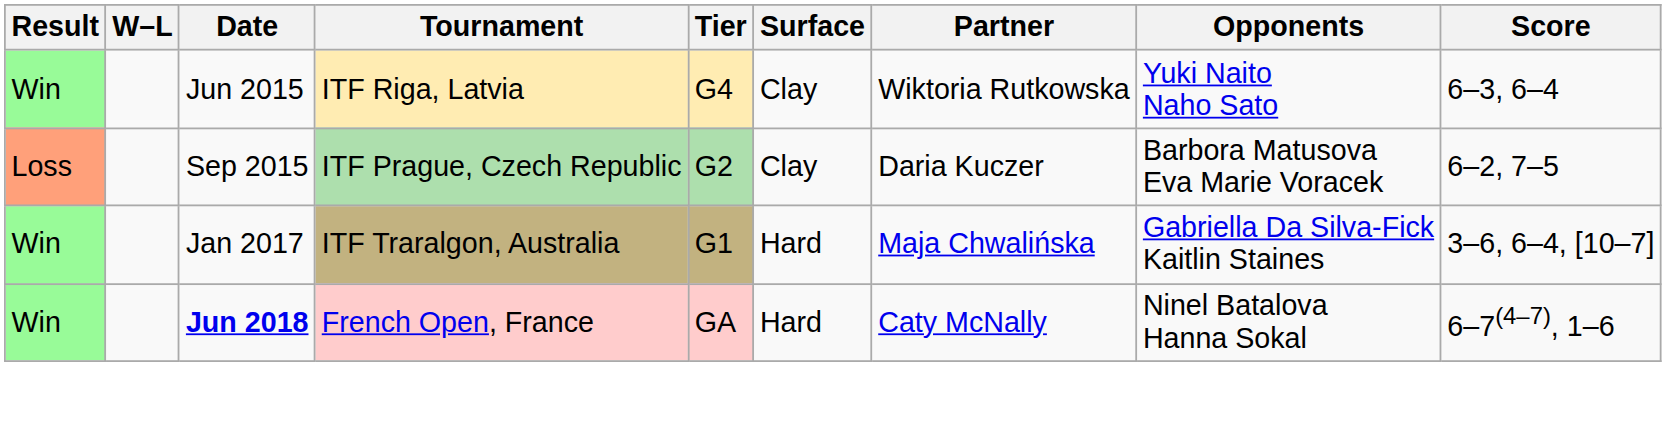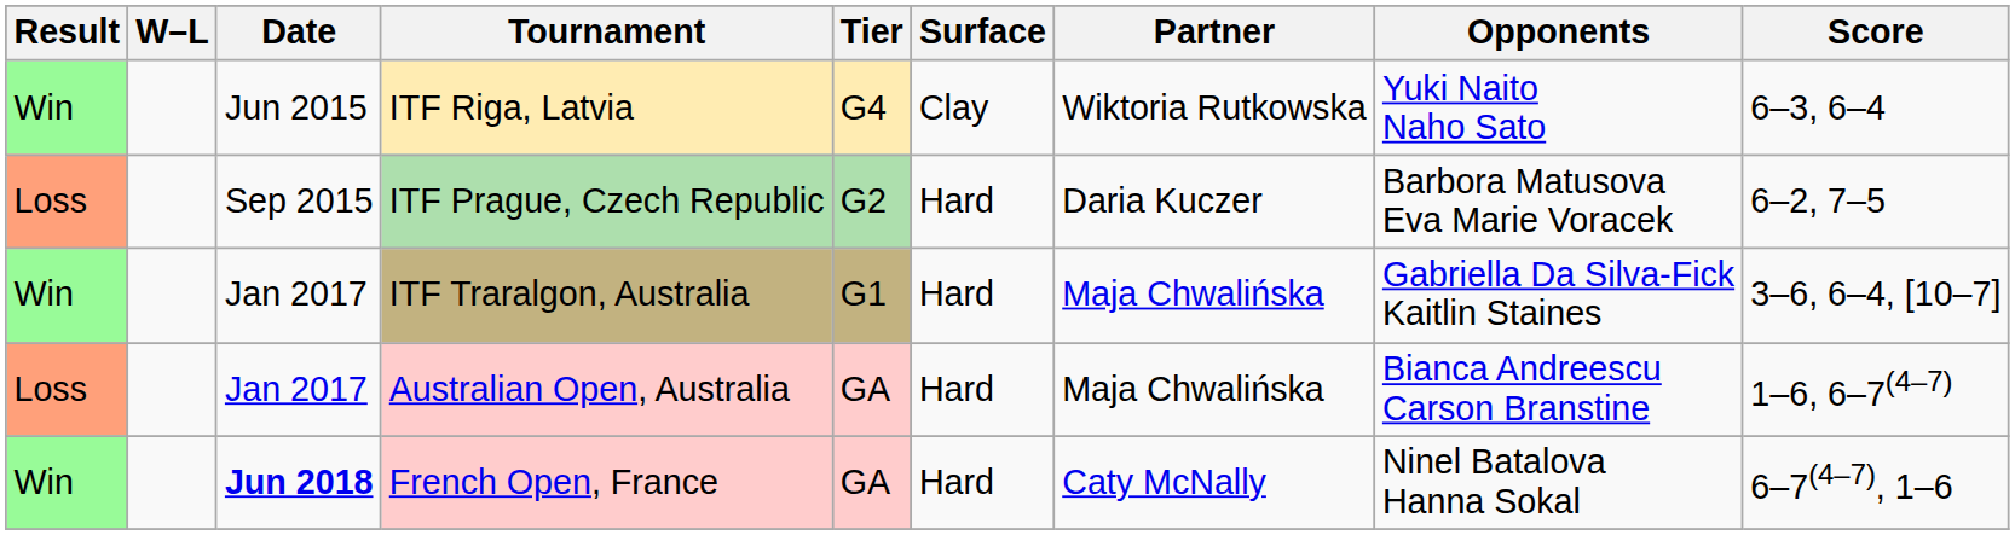ITF Prague, Czech Republic | Surface: Clay -> Hard
+ row: Loss | Jan 2017 | Australian Open, Australia | GA | Hard | Maja Chwalińska | Bianca Andreescu Carson Branstine | 1–6, 6–7(4–7)
